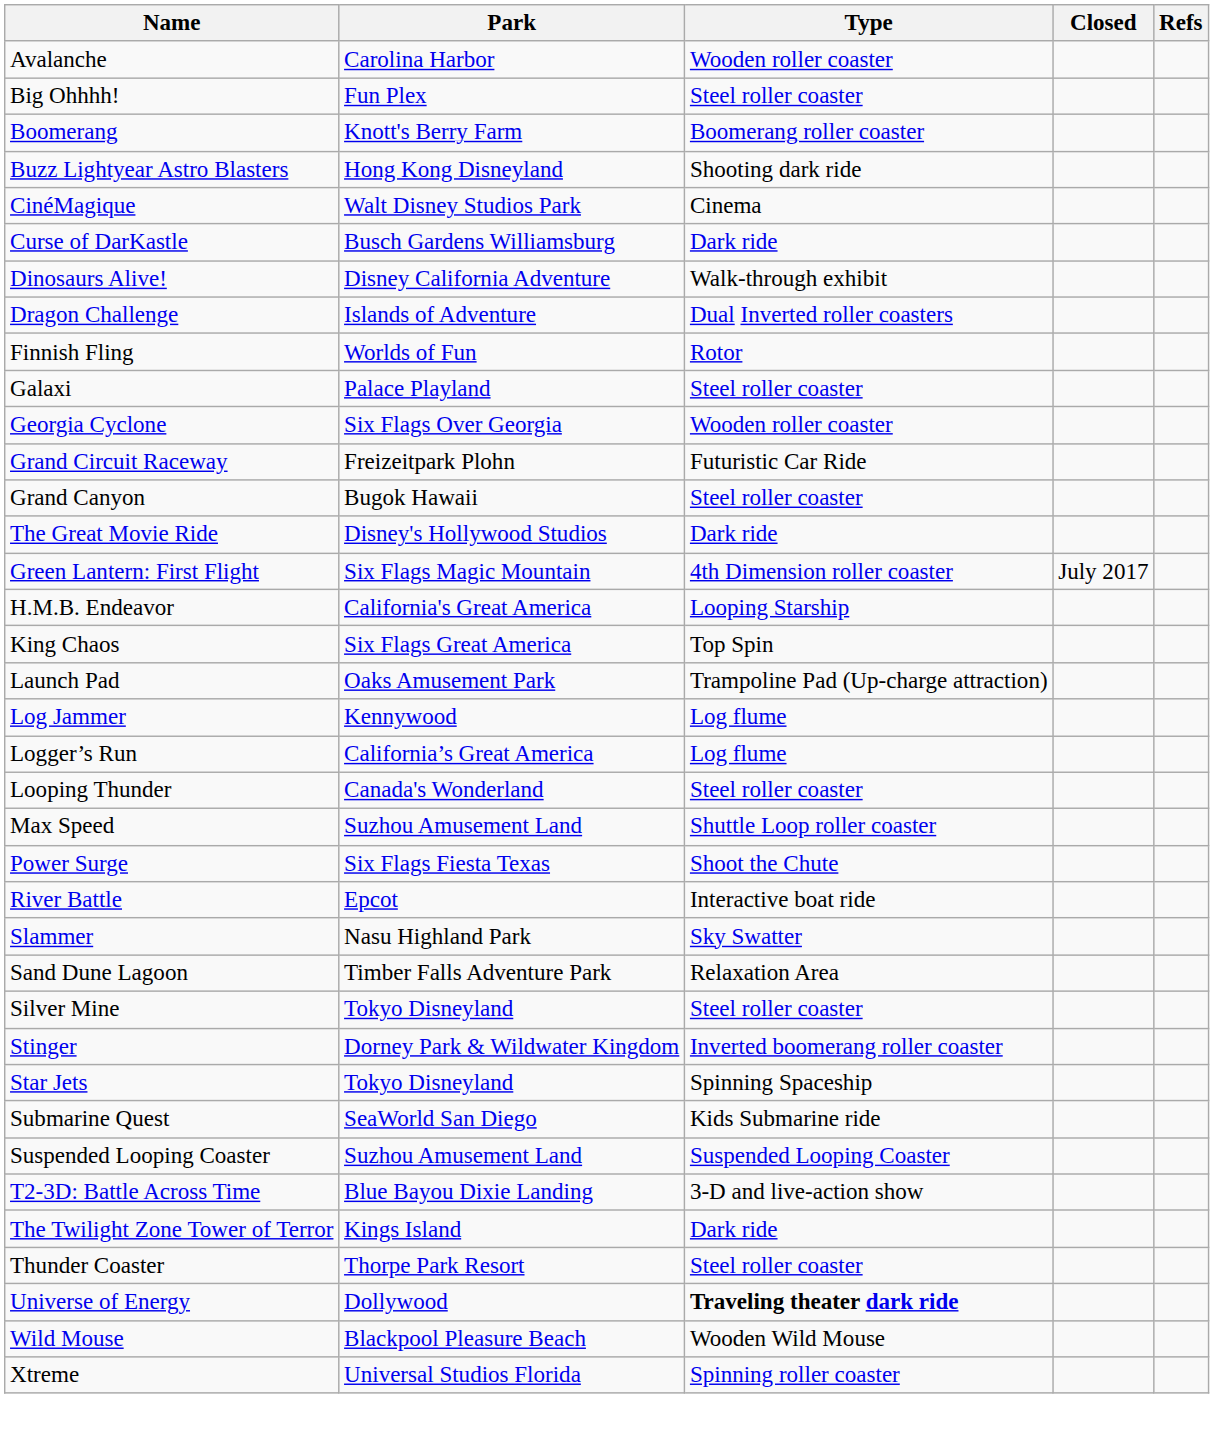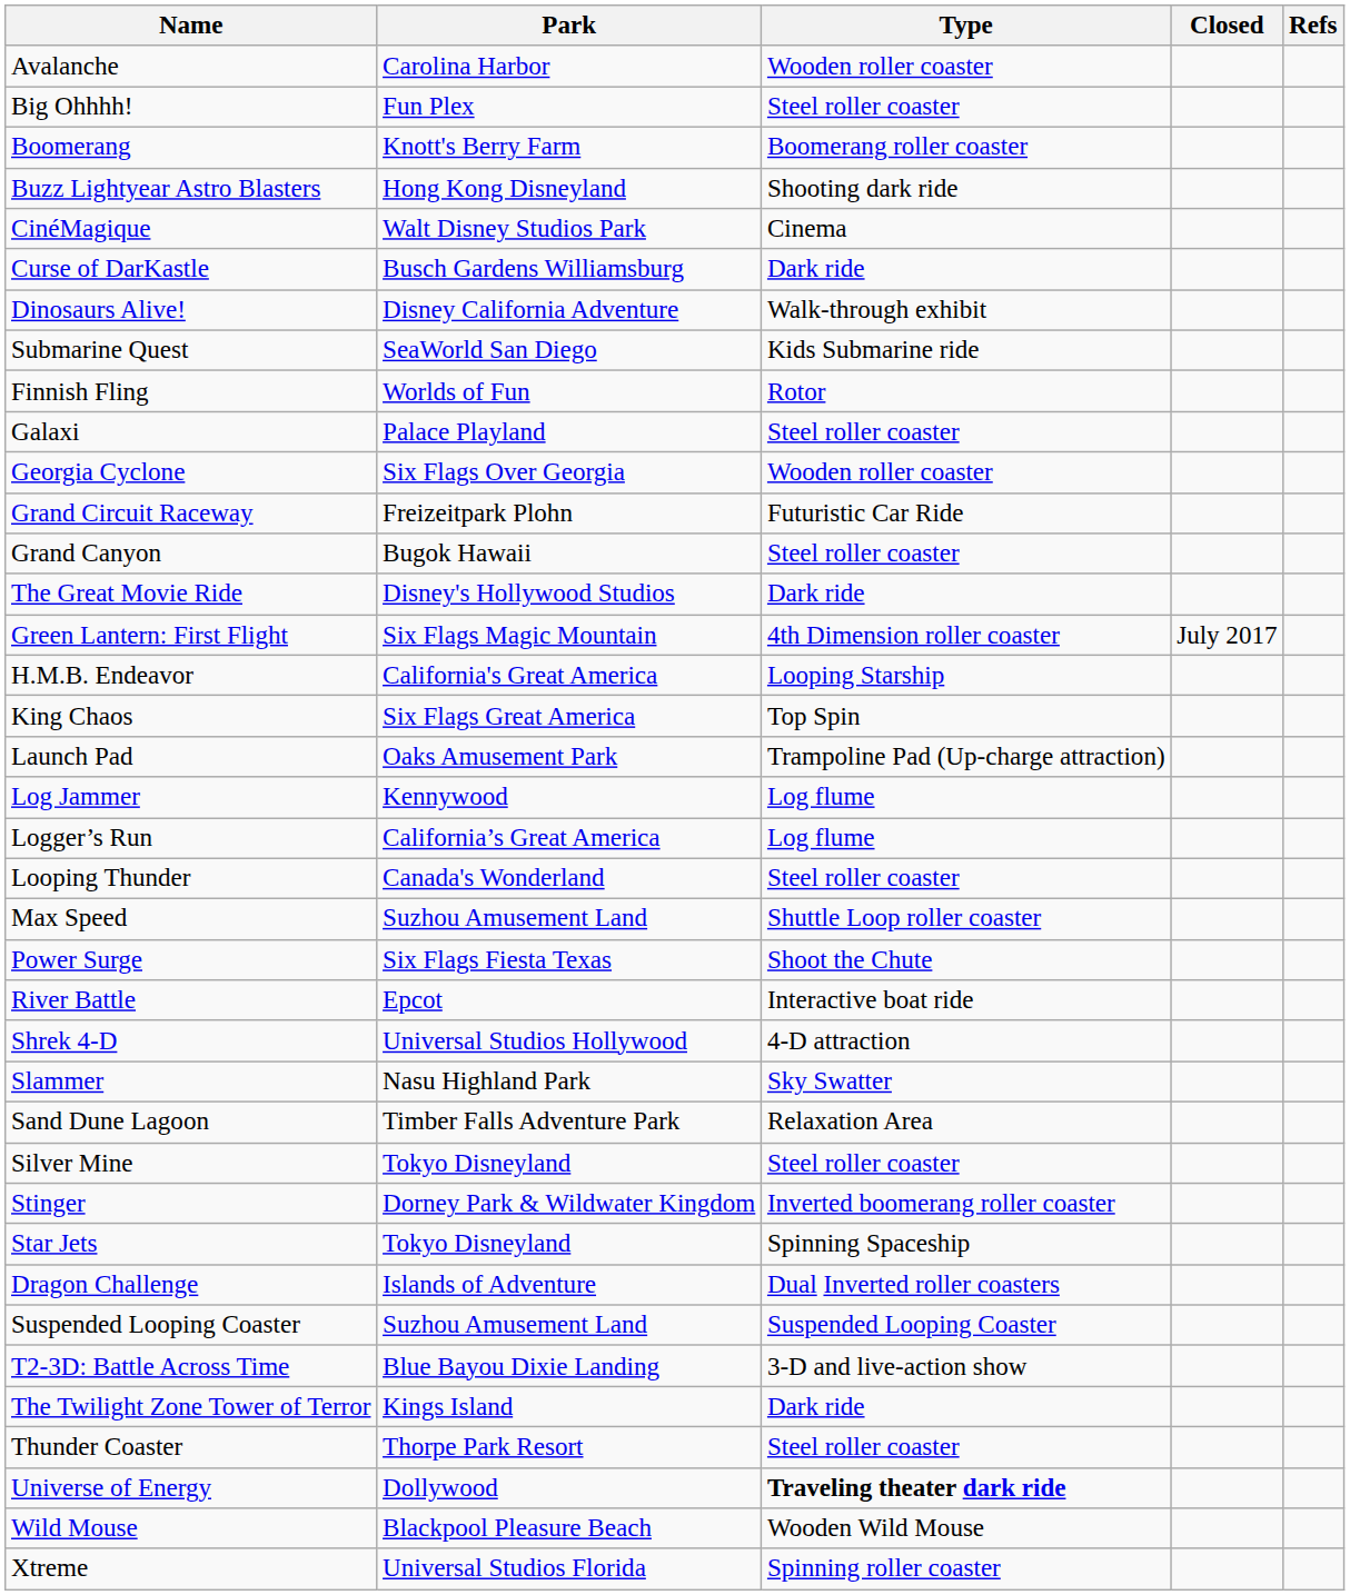rows swapped: Dragon Challenge <-> Submarine Quest
+ row: Shrek 4-D | Universal Studios Hollywood | 4-D attraction
